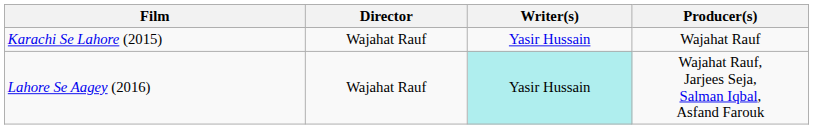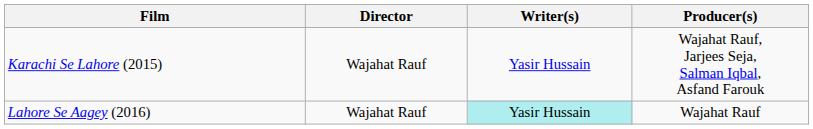Karachi Se Lahore (2015) | Producer(s): Wajahat Rauf -> Wajahat Rauf, Jarjees Seja, Salman Iqbal, Asfand Farouk
Lahore Se Aagey (2016) | Producer(s): Wajahat Rauf, Jarjees Seja, Salman Iqbal, Asfand Farouk -> Wajahat Rauf
